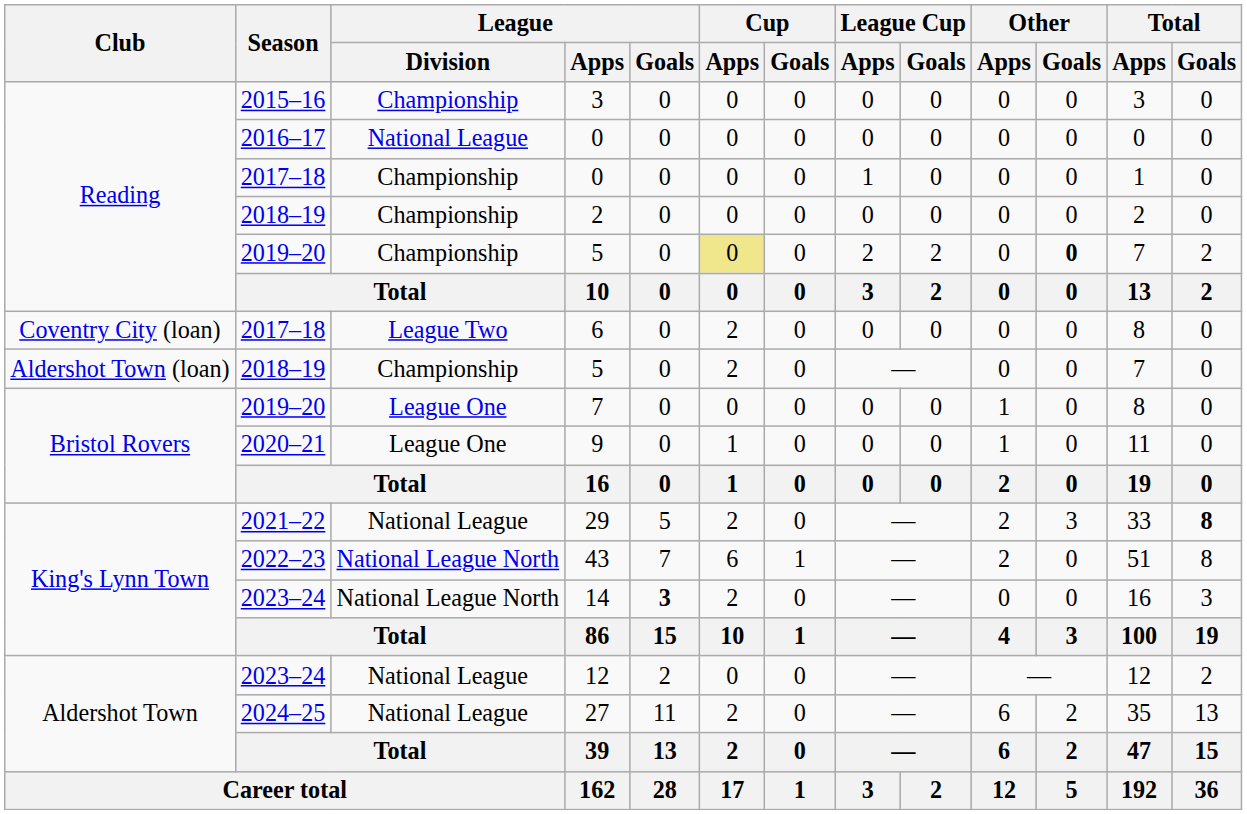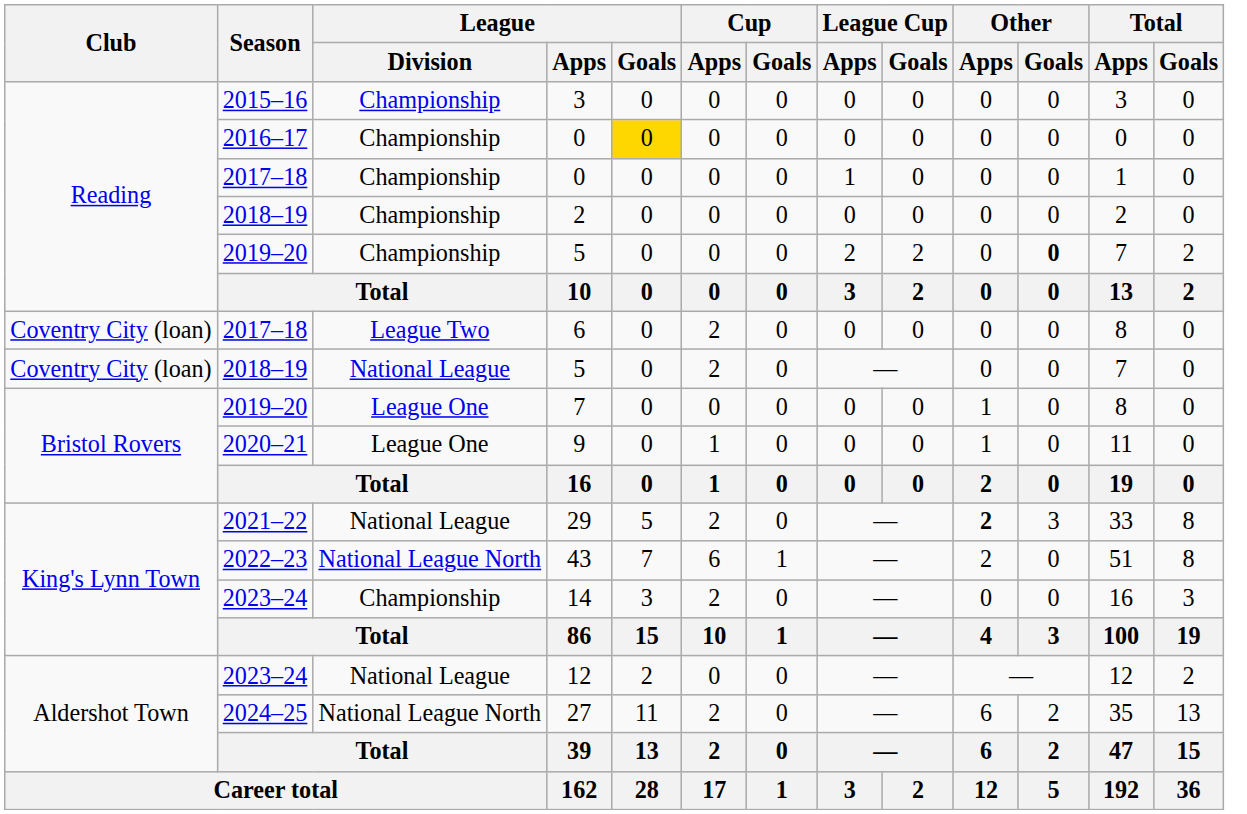2016–17 / 0 | League / Division: National League -> Championship
2016–17 / 0 | League / Goals: no background -> gold background
2019–20 / 5 | Cup / Apps: khaki background -> no background
2018–19 / 5 | Club: Aldershot Town (loan) -> Coventry City (loan)
2018–19 / 5 | League / Division: Championship -> National League
29 | Other / Apps: normal -> bold
29 | Total / Goals: bold -> normal
14 | League / Division: National League North -> Championship
14 | League / Goals: bold -> normal
27 | League / Division: National League -> National League North
